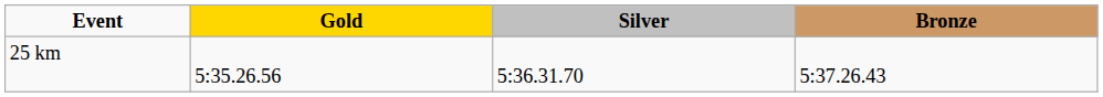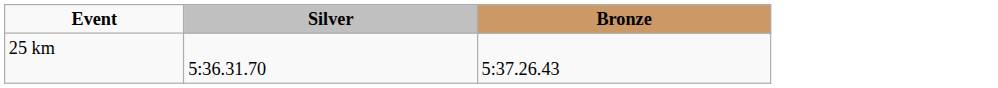- column: Gold | 5:35.26.56
